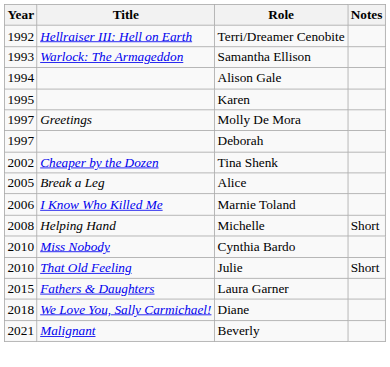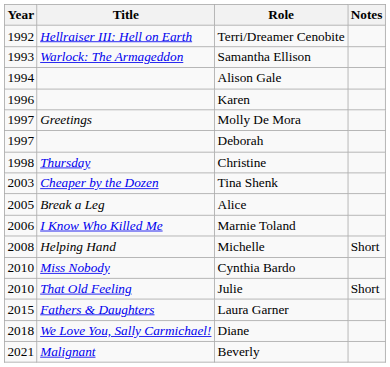Karen | Year: 1995 -> 1996
+ row: 1998 | Thursday | Christine
Tina Shenk | Year: 2002 -> 2003
